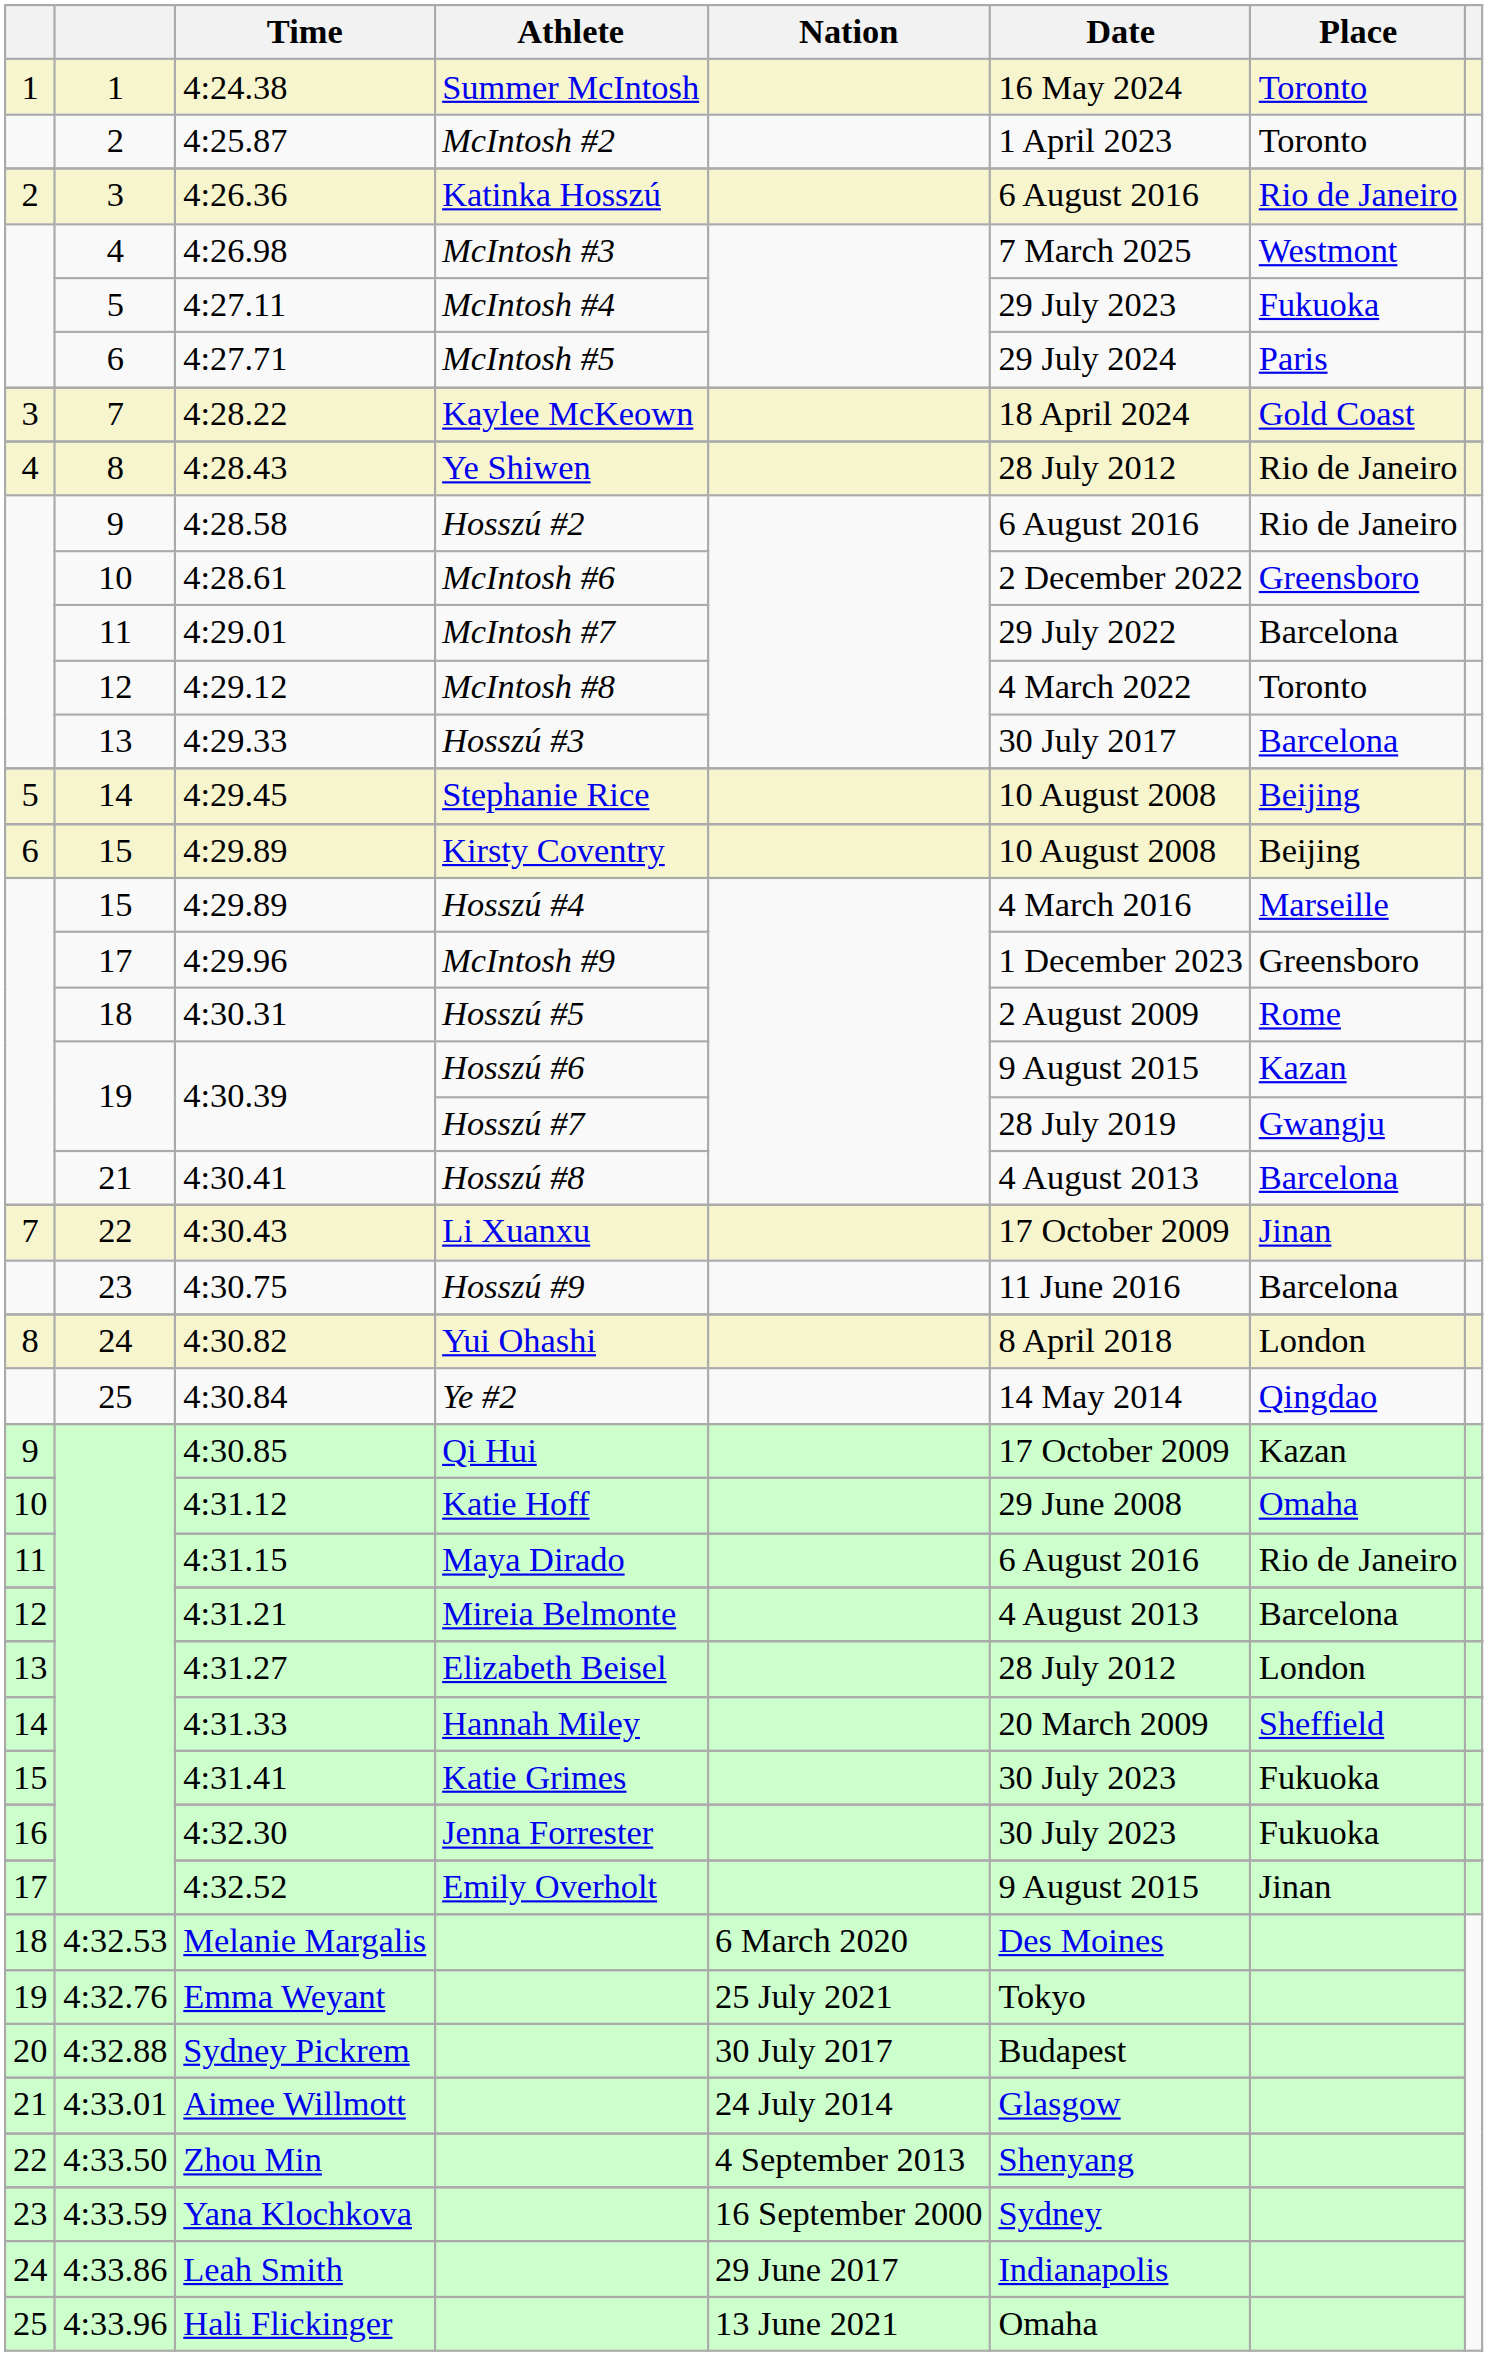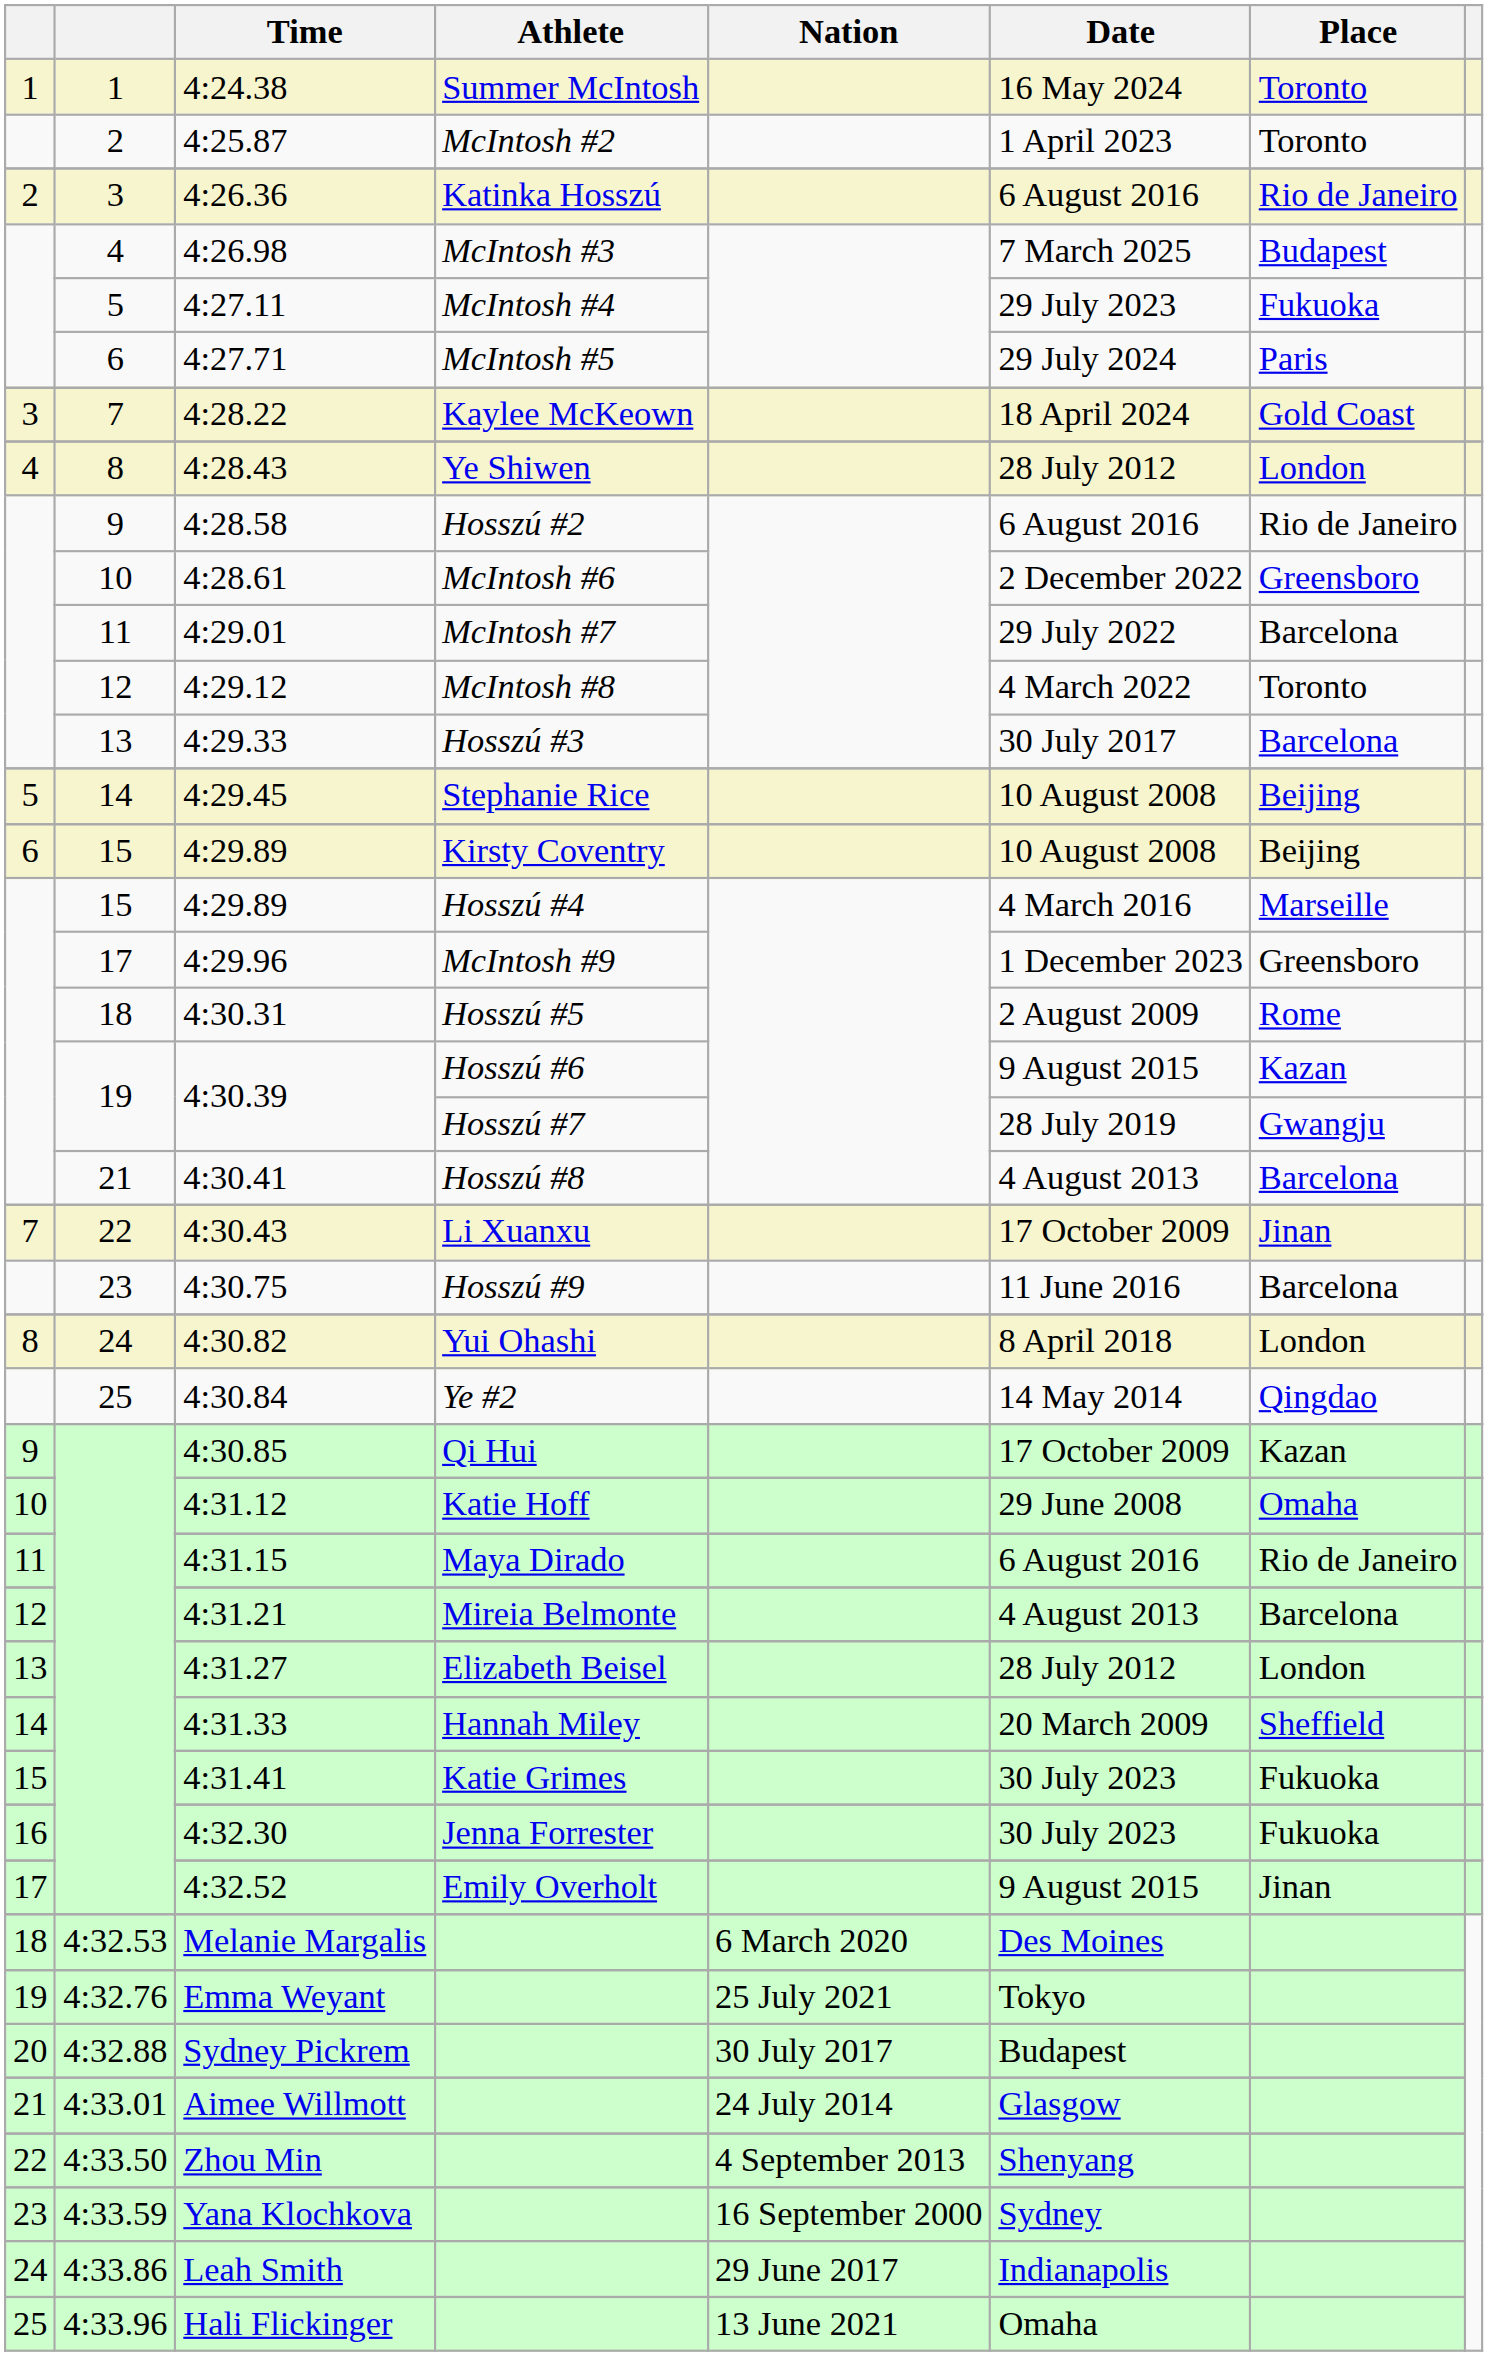4:26.98 | Place: Westmont -> Budapest
4:28.43 | Place: Rio de Janeiro -> London
